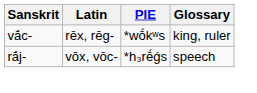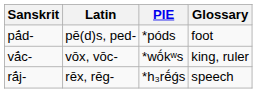+ row: pā́d- | pē(d)s, ped- | *póds | foot
vā́c- | Latin: rēx, rēg- -> vōx, vōc-
rā́j- | Latin: vōx, vōc- -> rēx, rēg-
